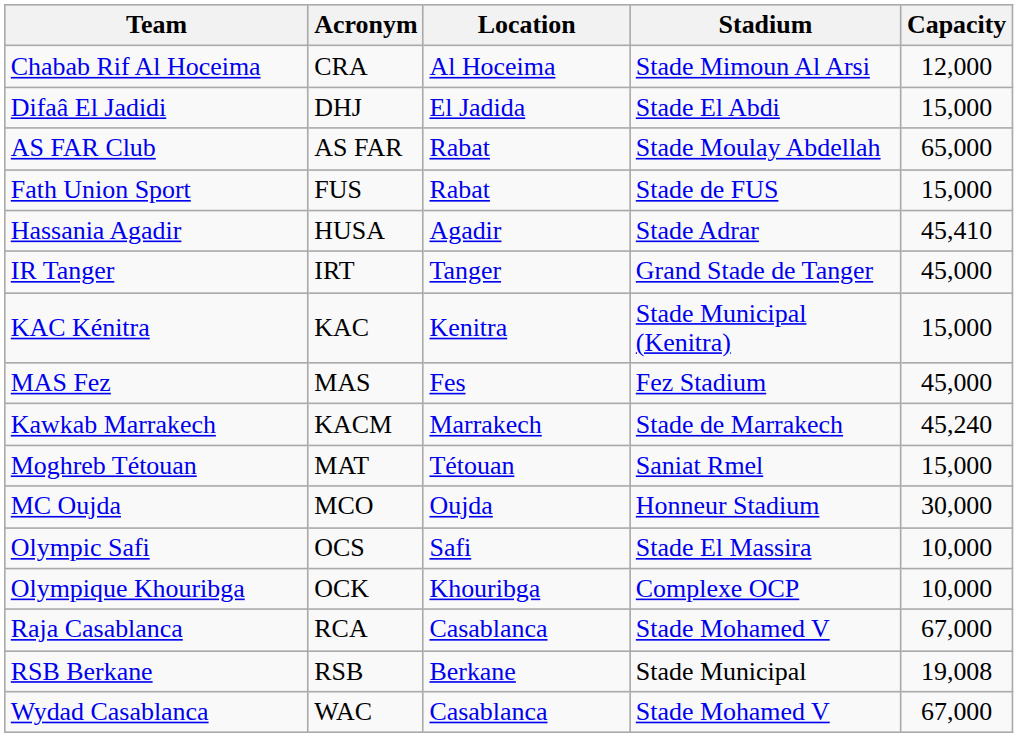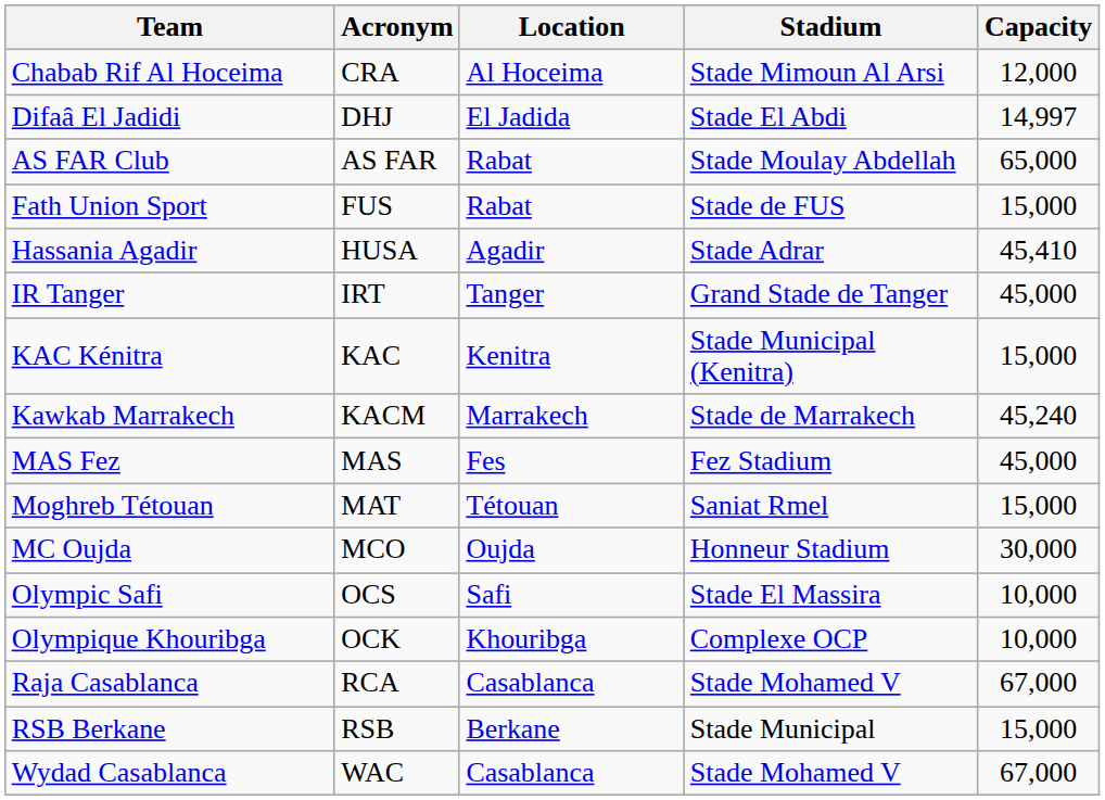Difaâ El Jadidi | Capacity: 15,000 -> 14,997
rows swapped: Kawkab Marrakech <-> MAS Fez
RSB Berkane | Capacity: 19,008 -> 15,000
